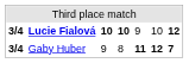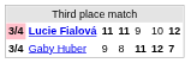Lucie Fialová | column 1: no background -> pink background
Lucie Fialová | column 3: 10 -> 11
Lucie Fialová | column 4: 10 -> 11
